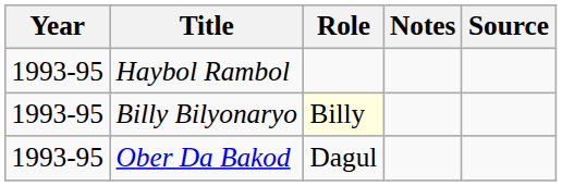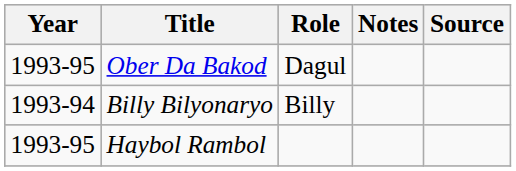rows swapped: Ober Da Bakod <-> Haybol Rambol
Billy Bilyonaryo | Year: 1993-95 -> 1993-94
Billy Bilyonaryo | Role: lightyellow background -> no background
